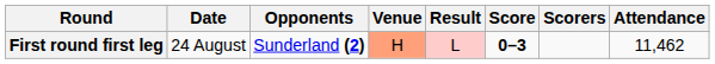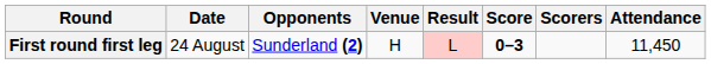First round first leg | Venue: lightsalmon background -> no background
First round first leg | Attendance: 11,462 -> 11,450
